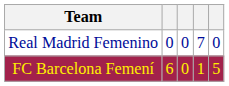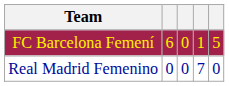rows swapped: FC Barcelona Femení <-> Real Madrid Femenino
